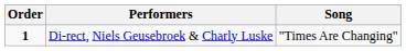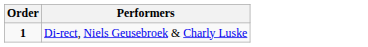- column: Song | "Times Are Changing"
